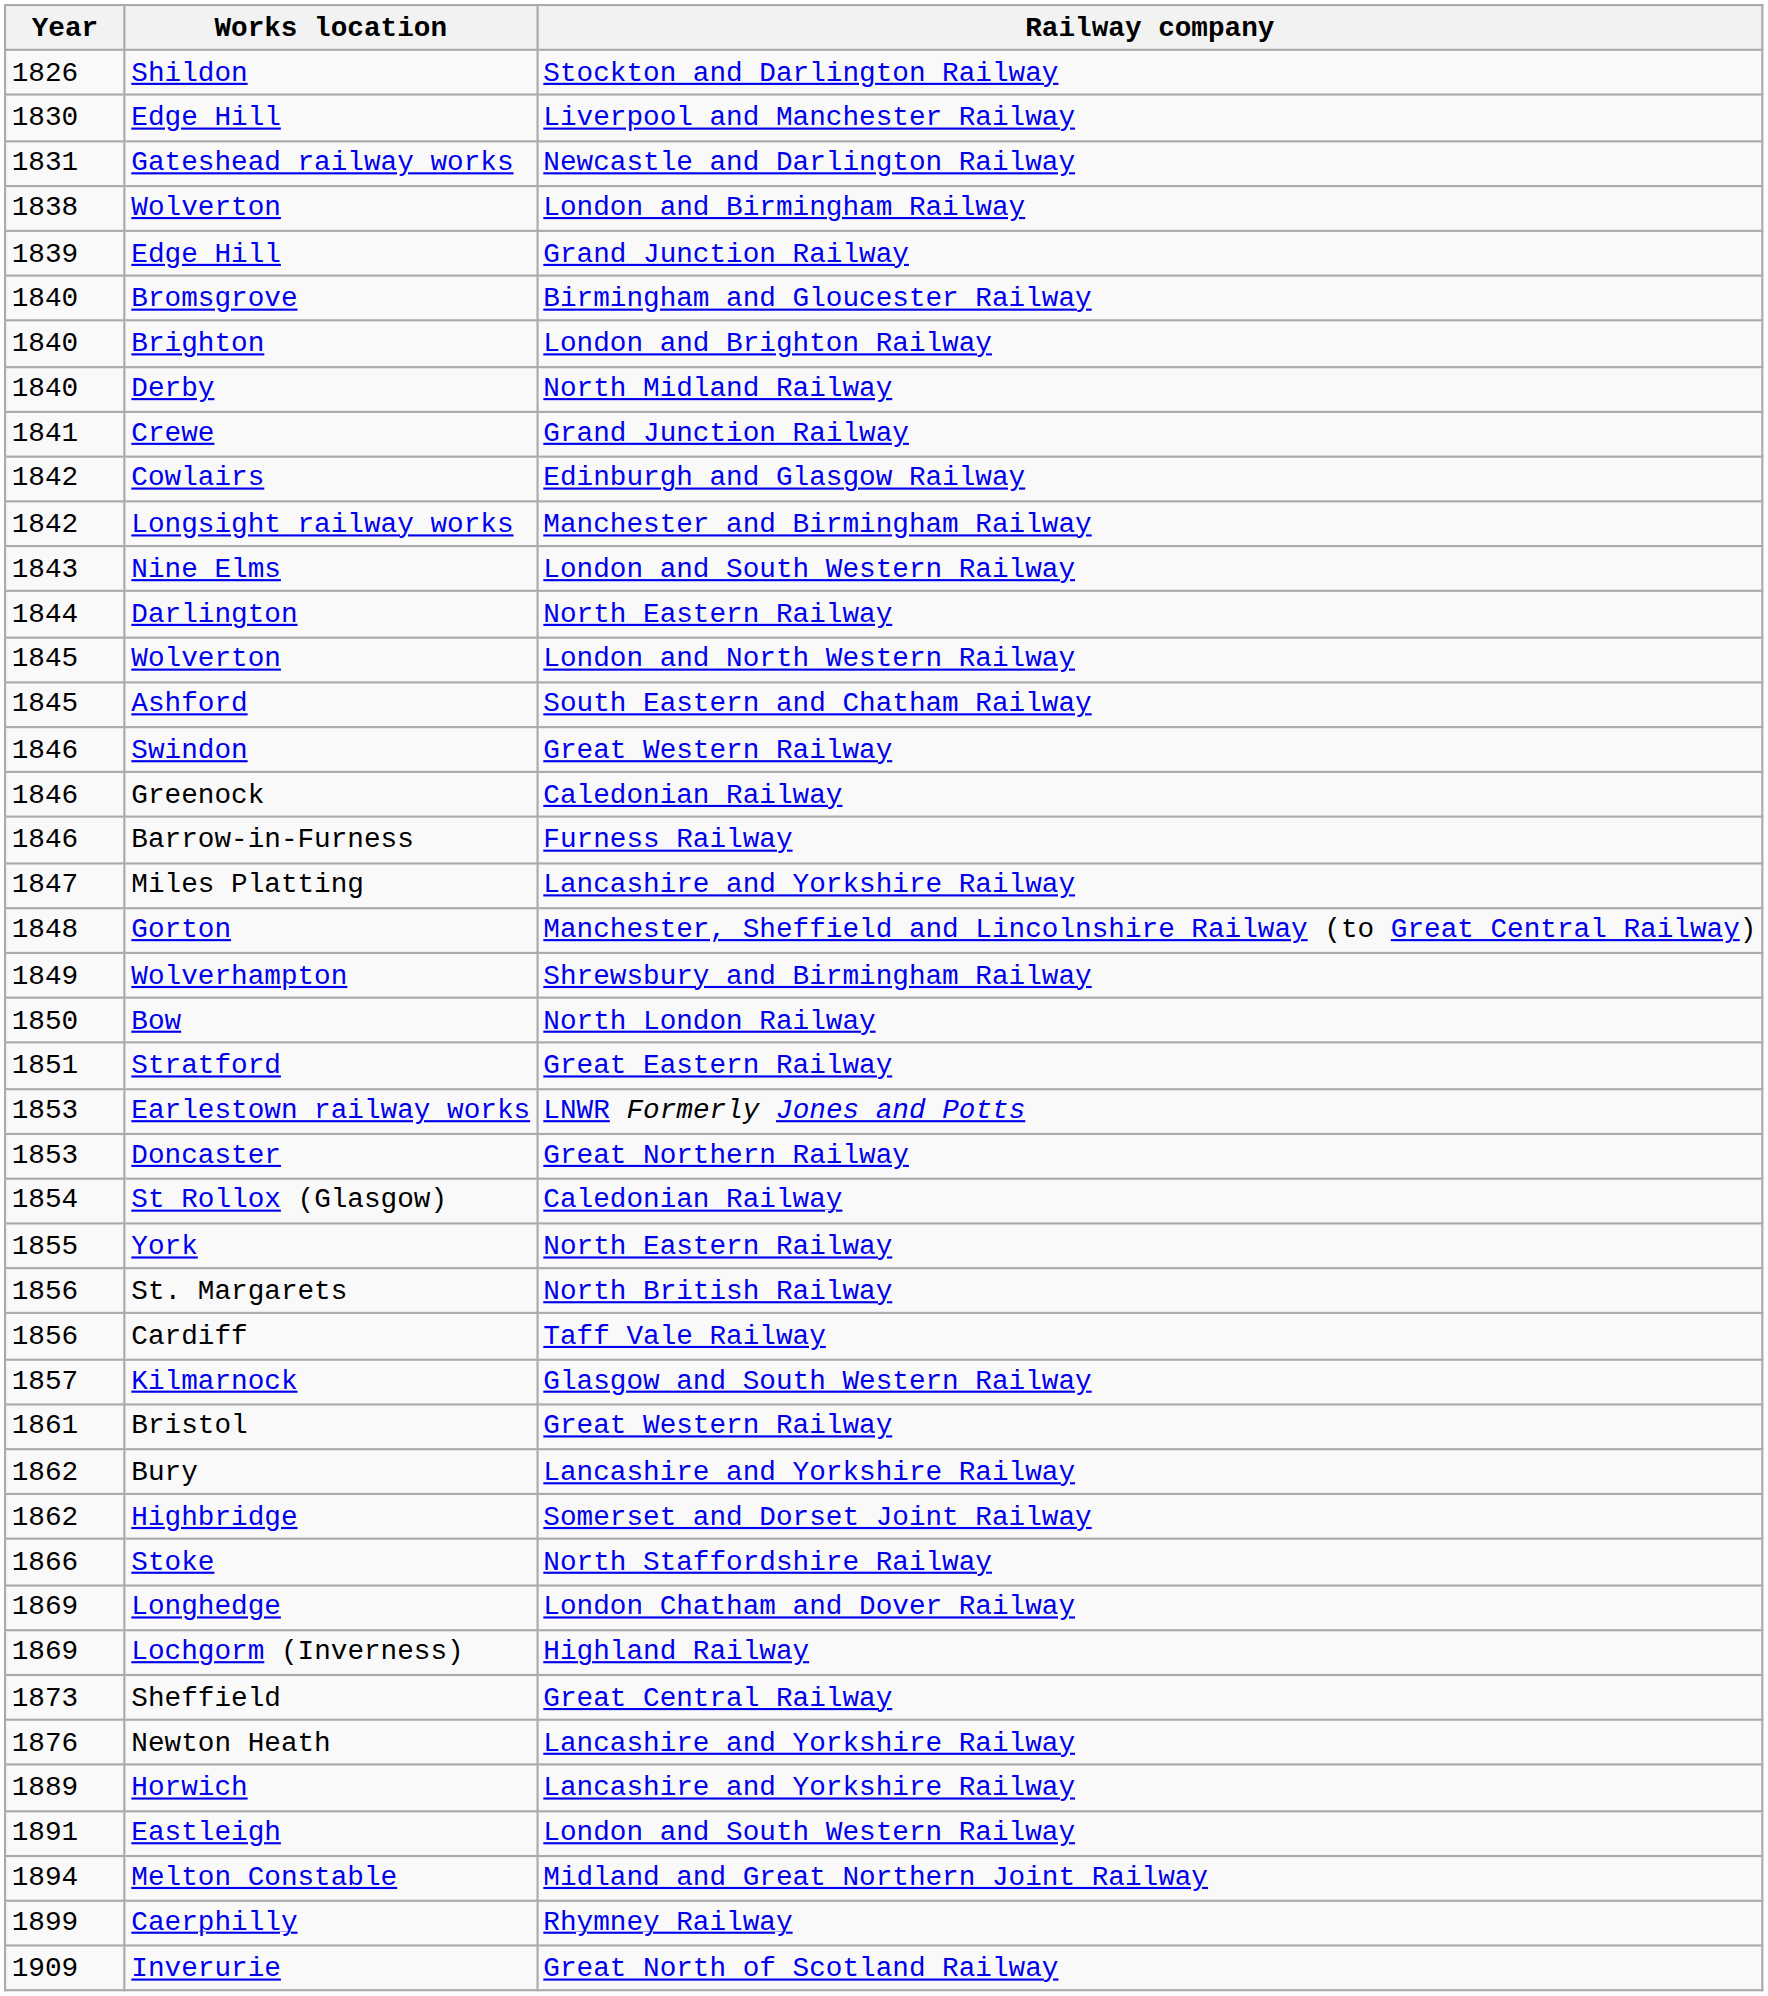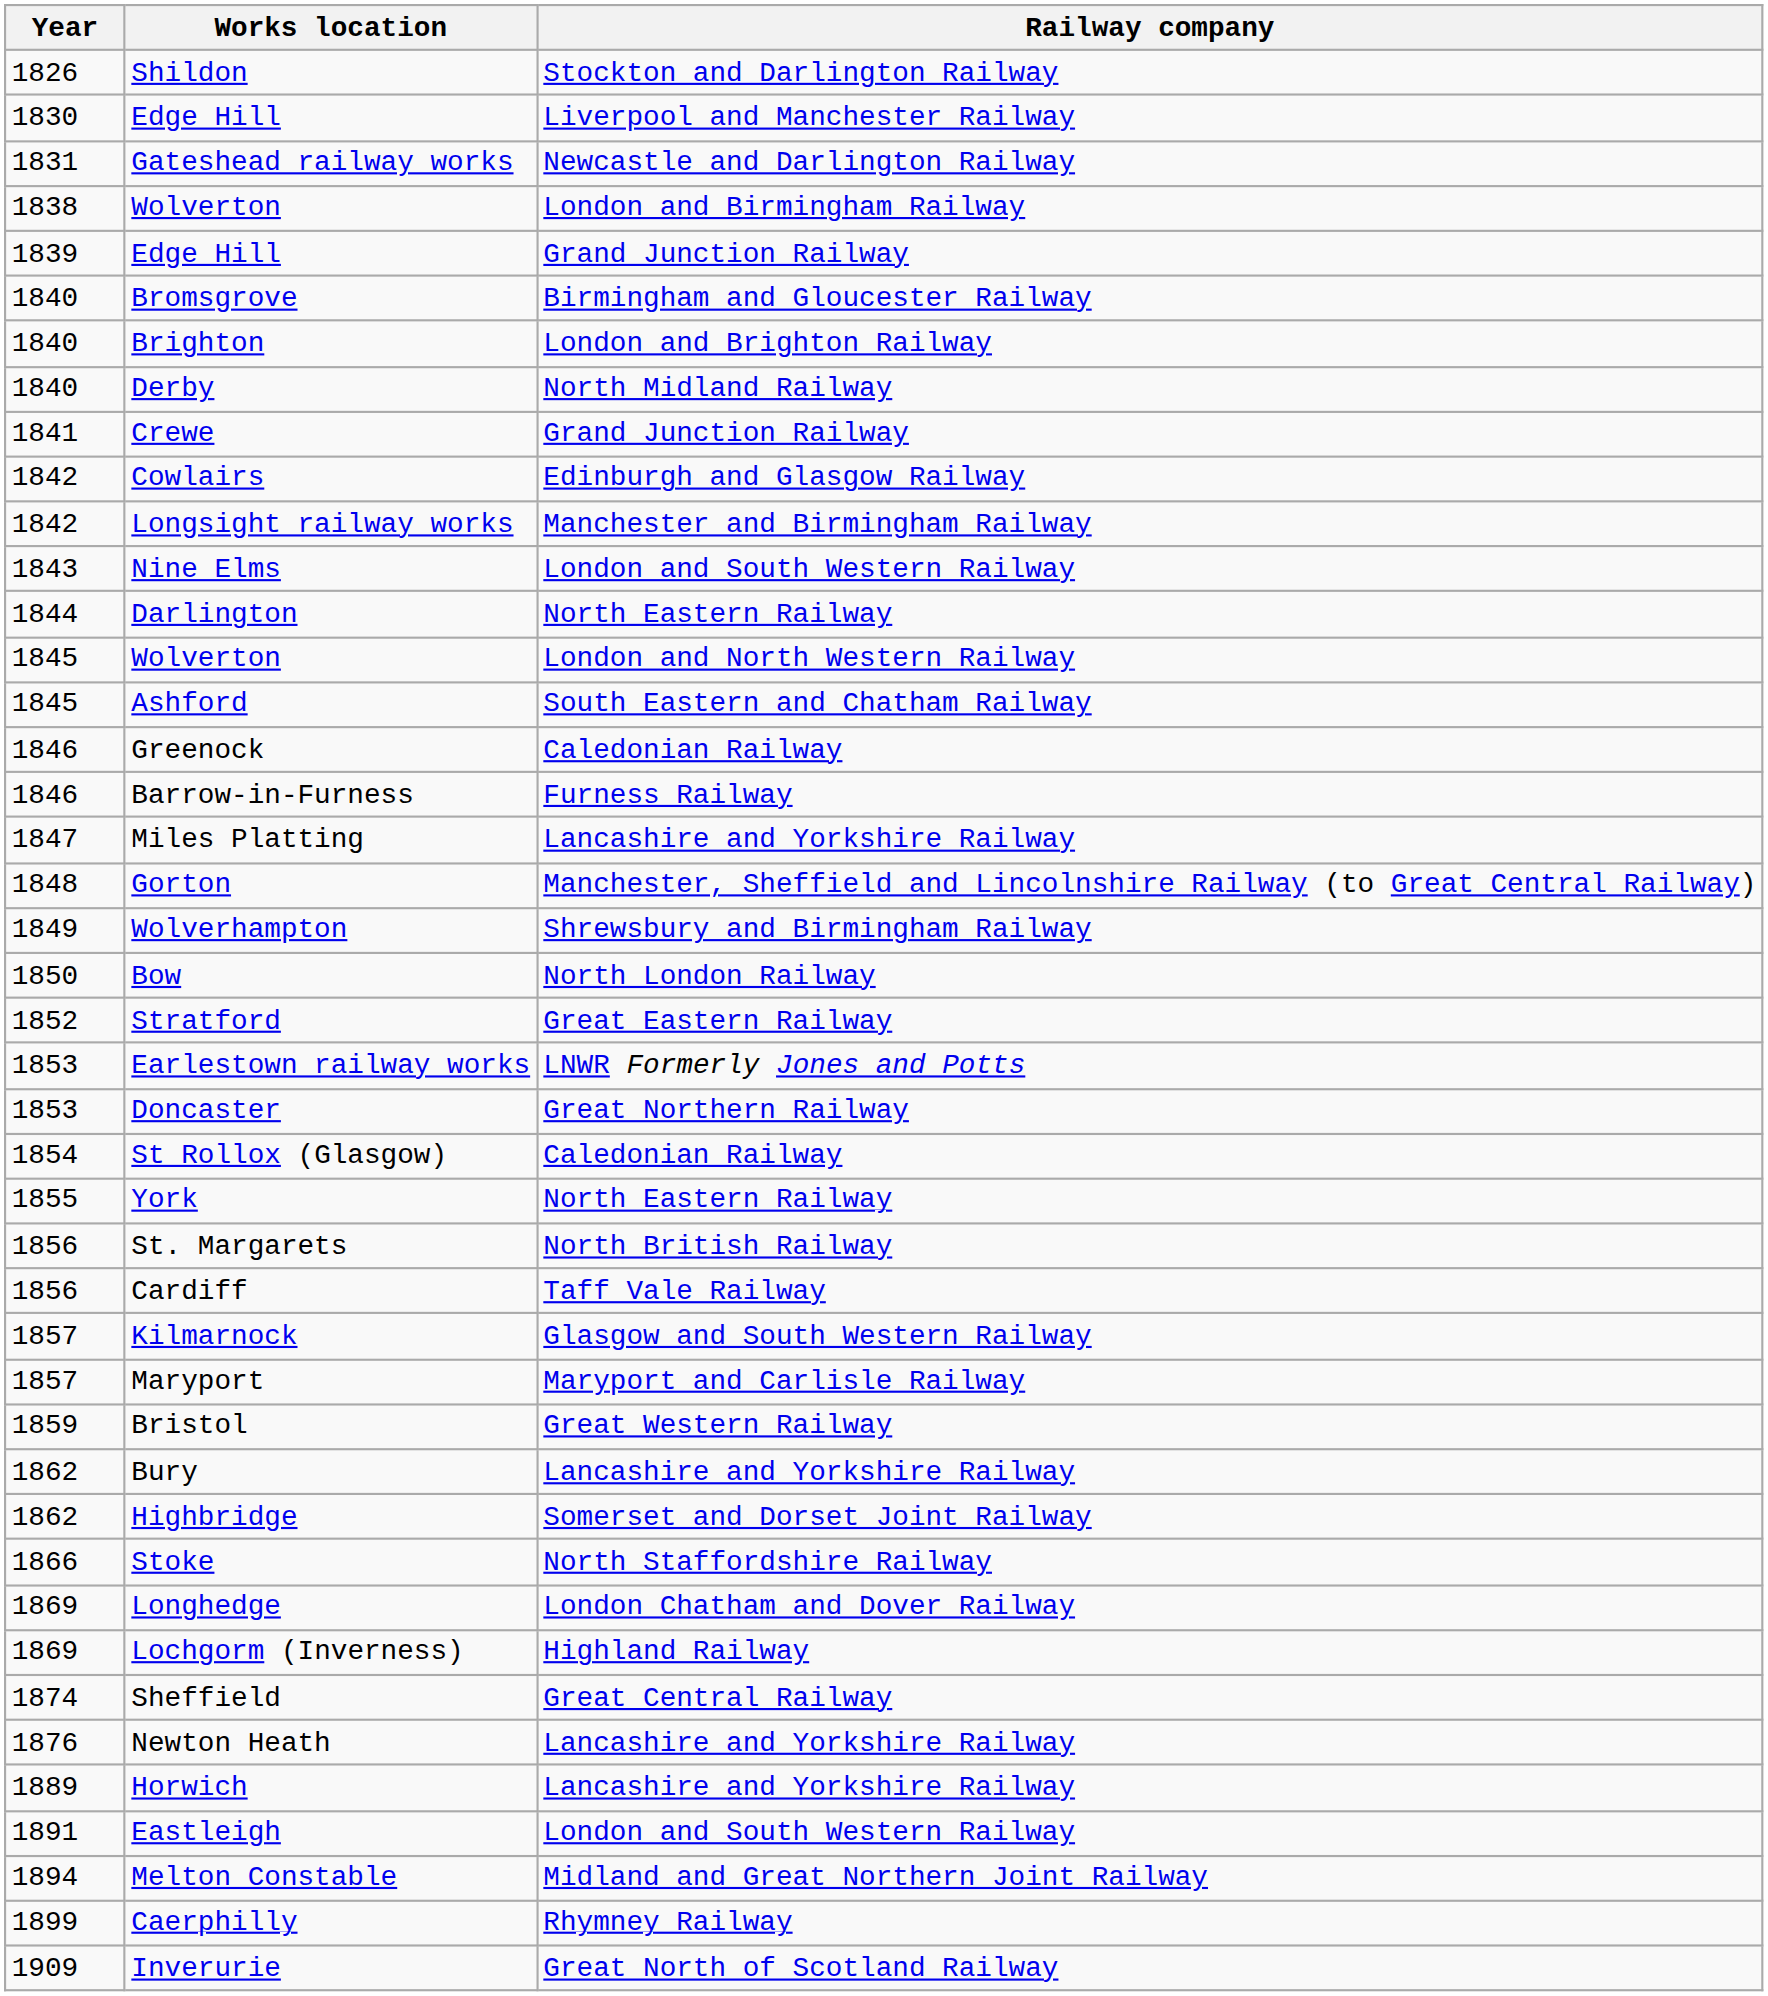- row: 1846 | Swindon | Great Western Railway
Stratford | Year: 1851 -> 1852
+ row: 1857 | Maryport | Maryport and Carlisle Railway
Bristol | Year: 1861 -> 1859
Sheffield | Year: 1873 -> 1874
